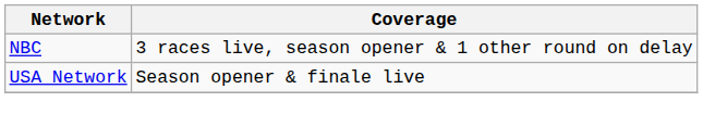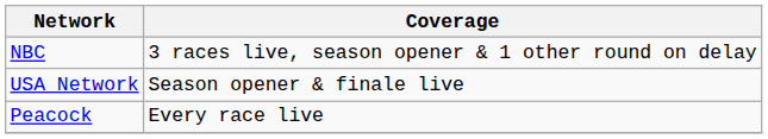+ row: Peacock | Every race live
